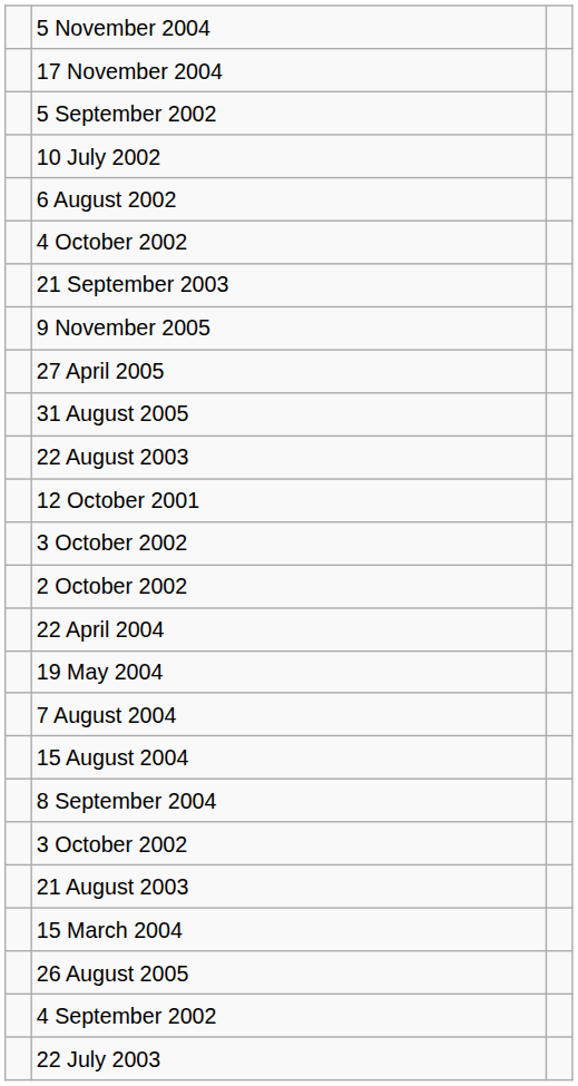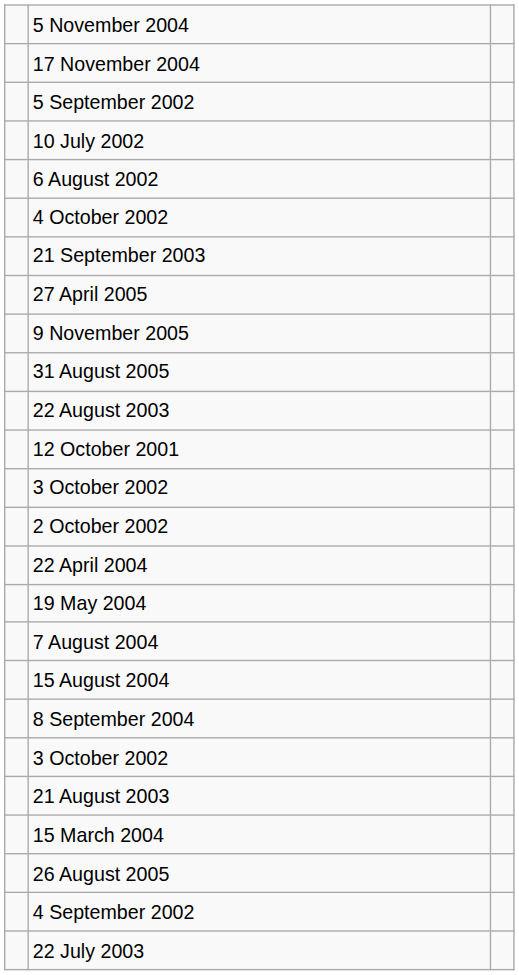rows swapped: 27 April 2005 <-> 9 November 2005
